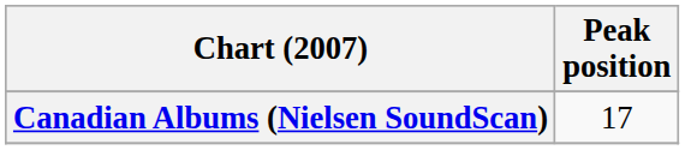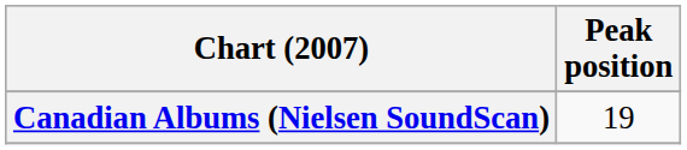Canadian Albums (Nielsen SoundScan) | Peak position: 17 -> 19
